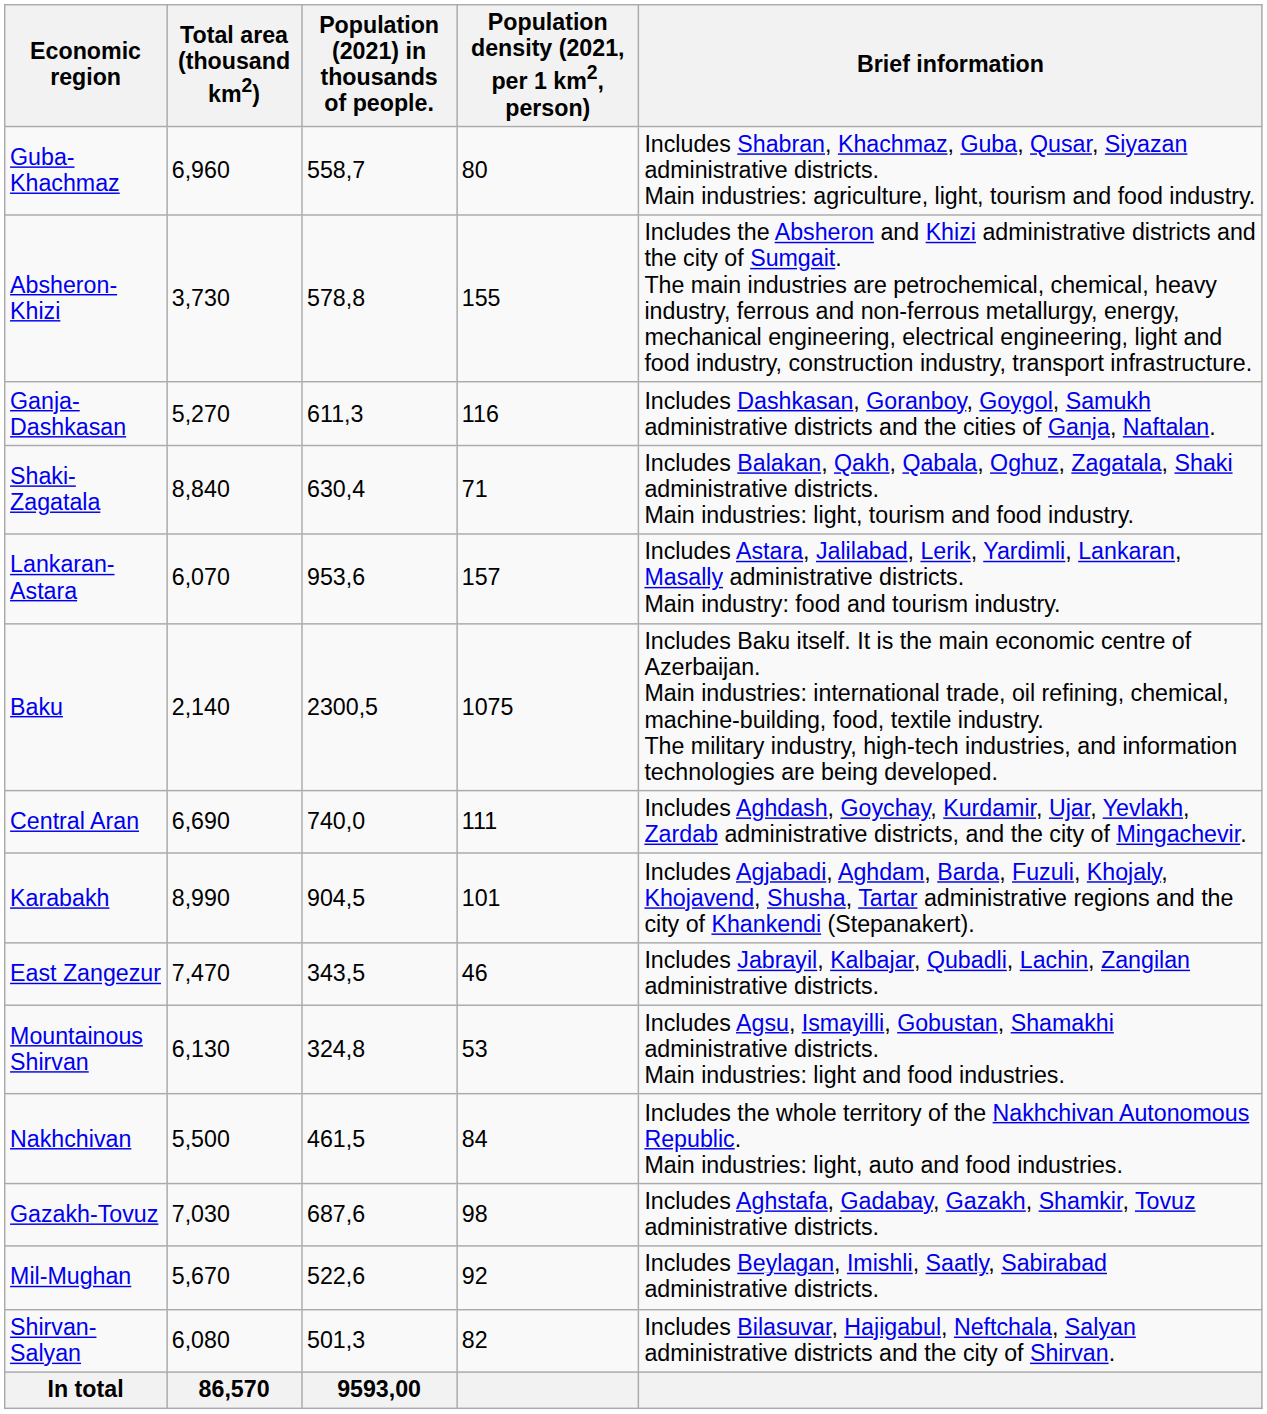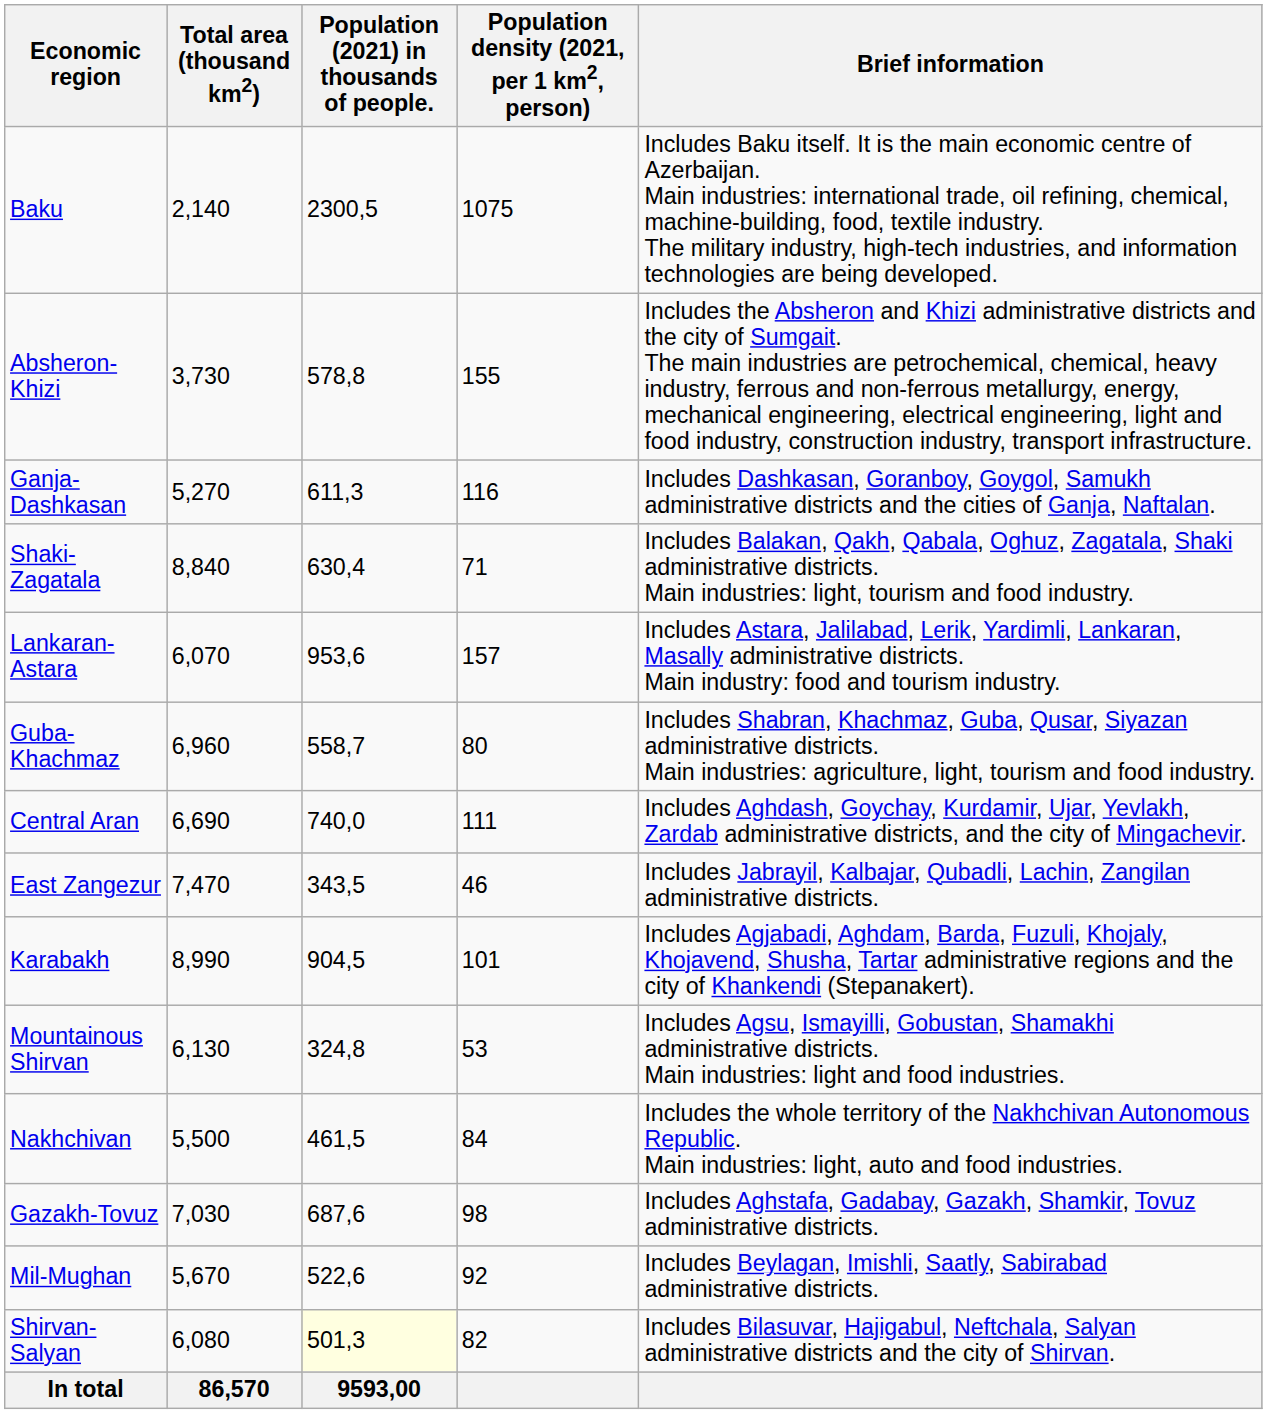rows swapped: Baku <-> Guba-Khachmaz
rows swapped: Karabakh <-> East Zangezur
Shirvan-Salyan | Population (2021) in thousands of people.: no background -> lightyellow background
